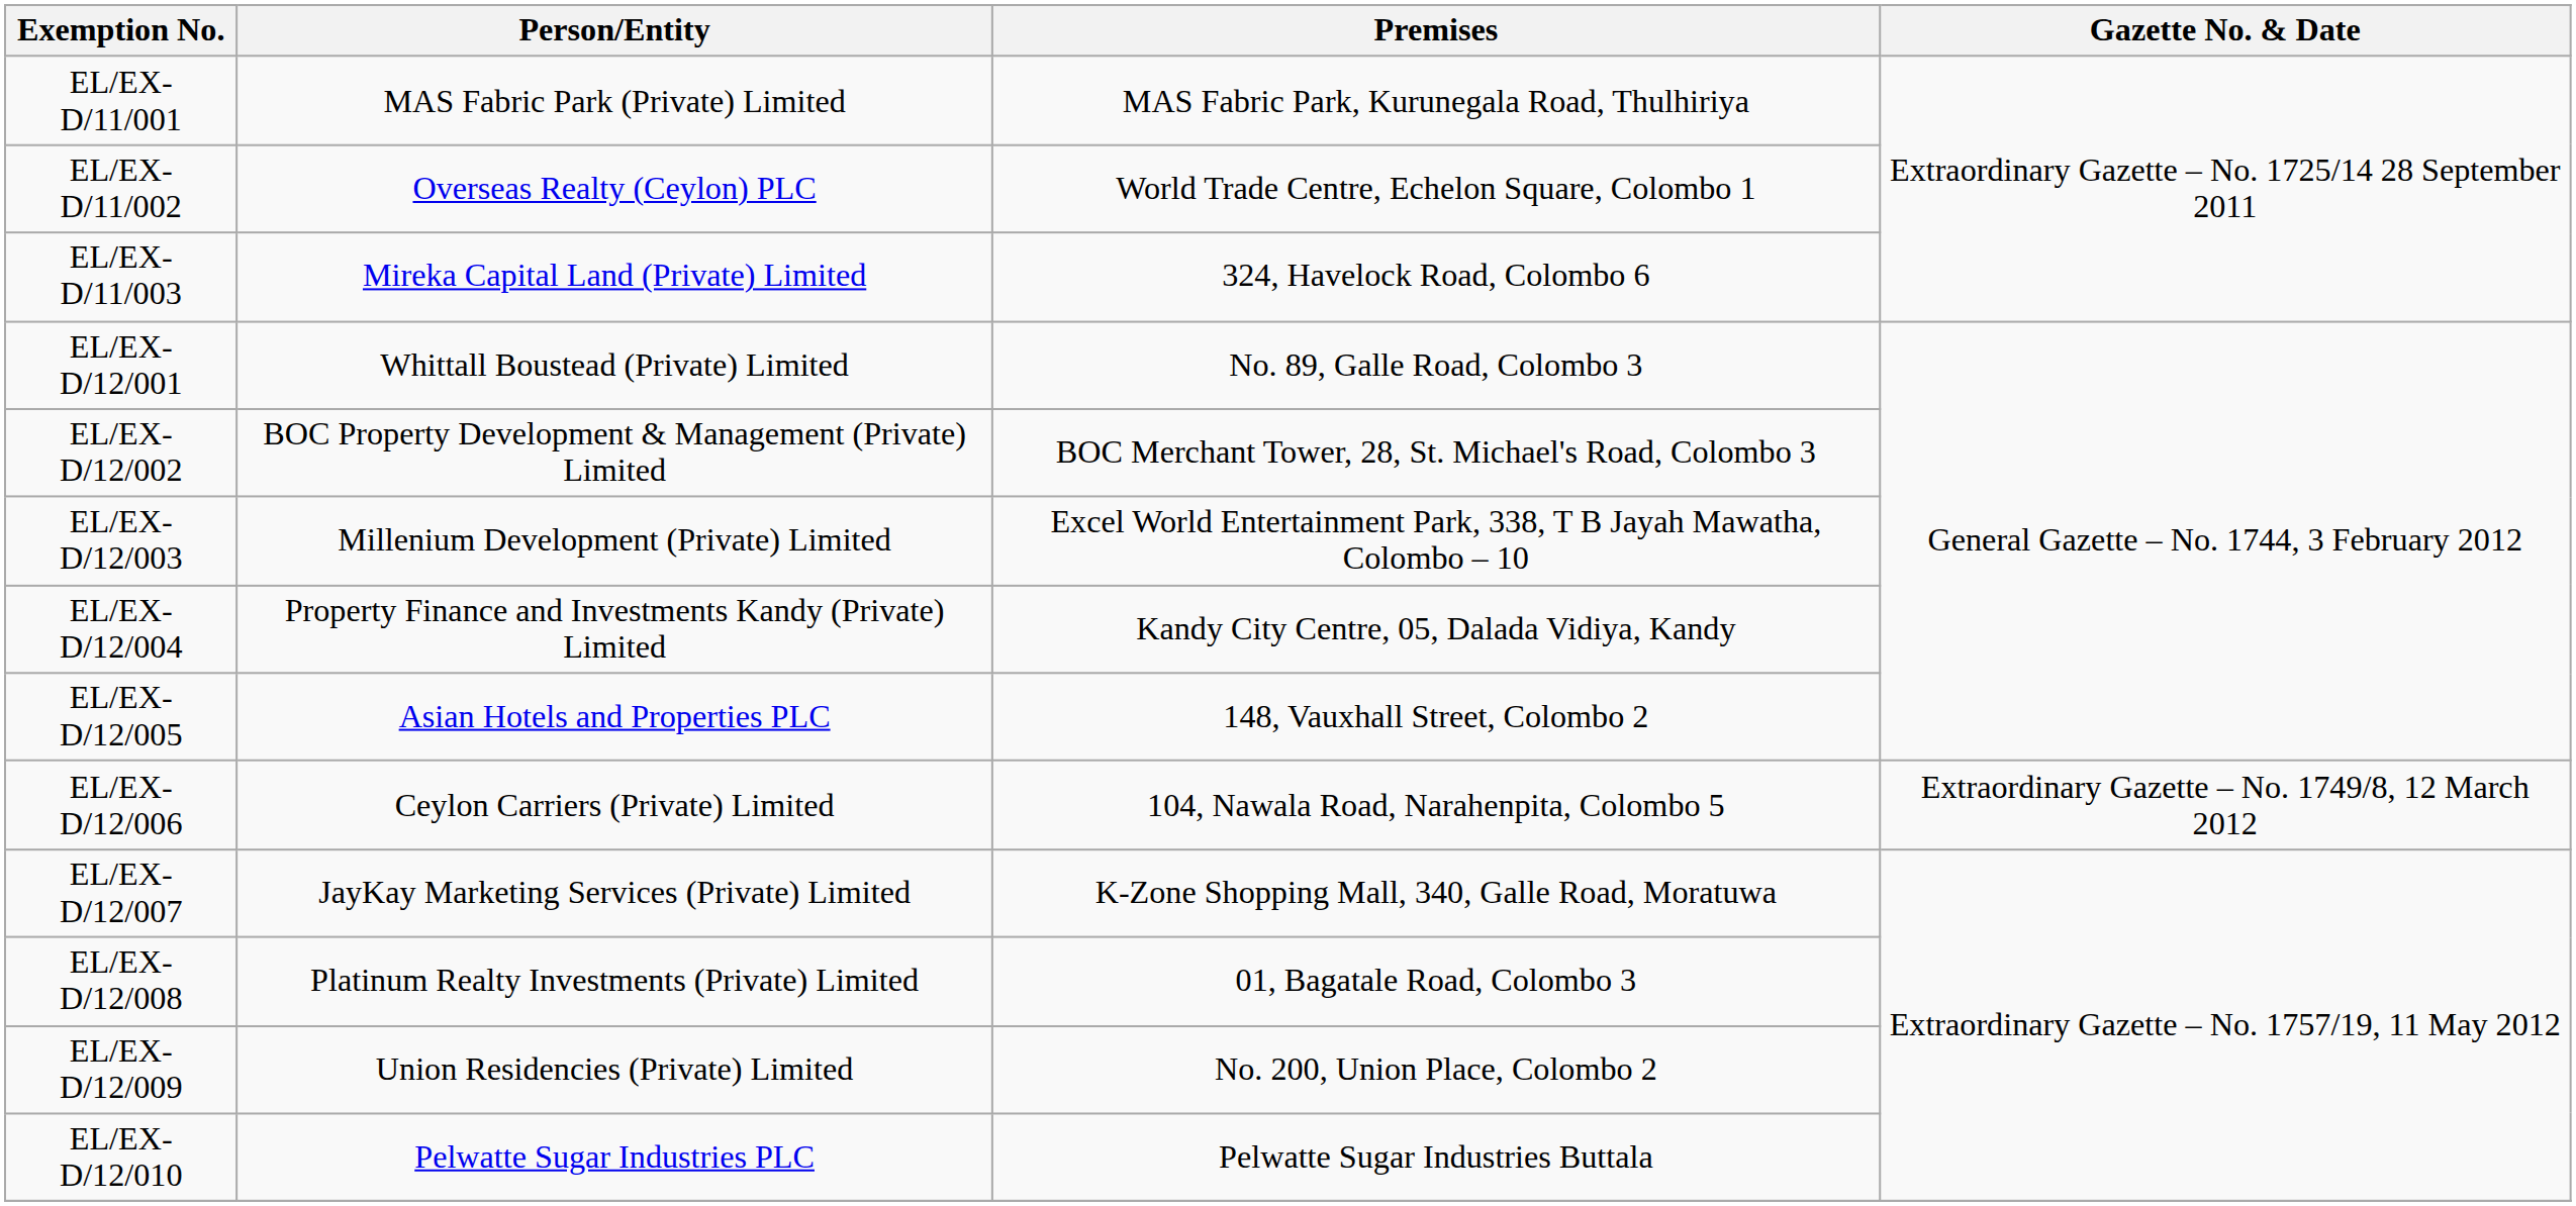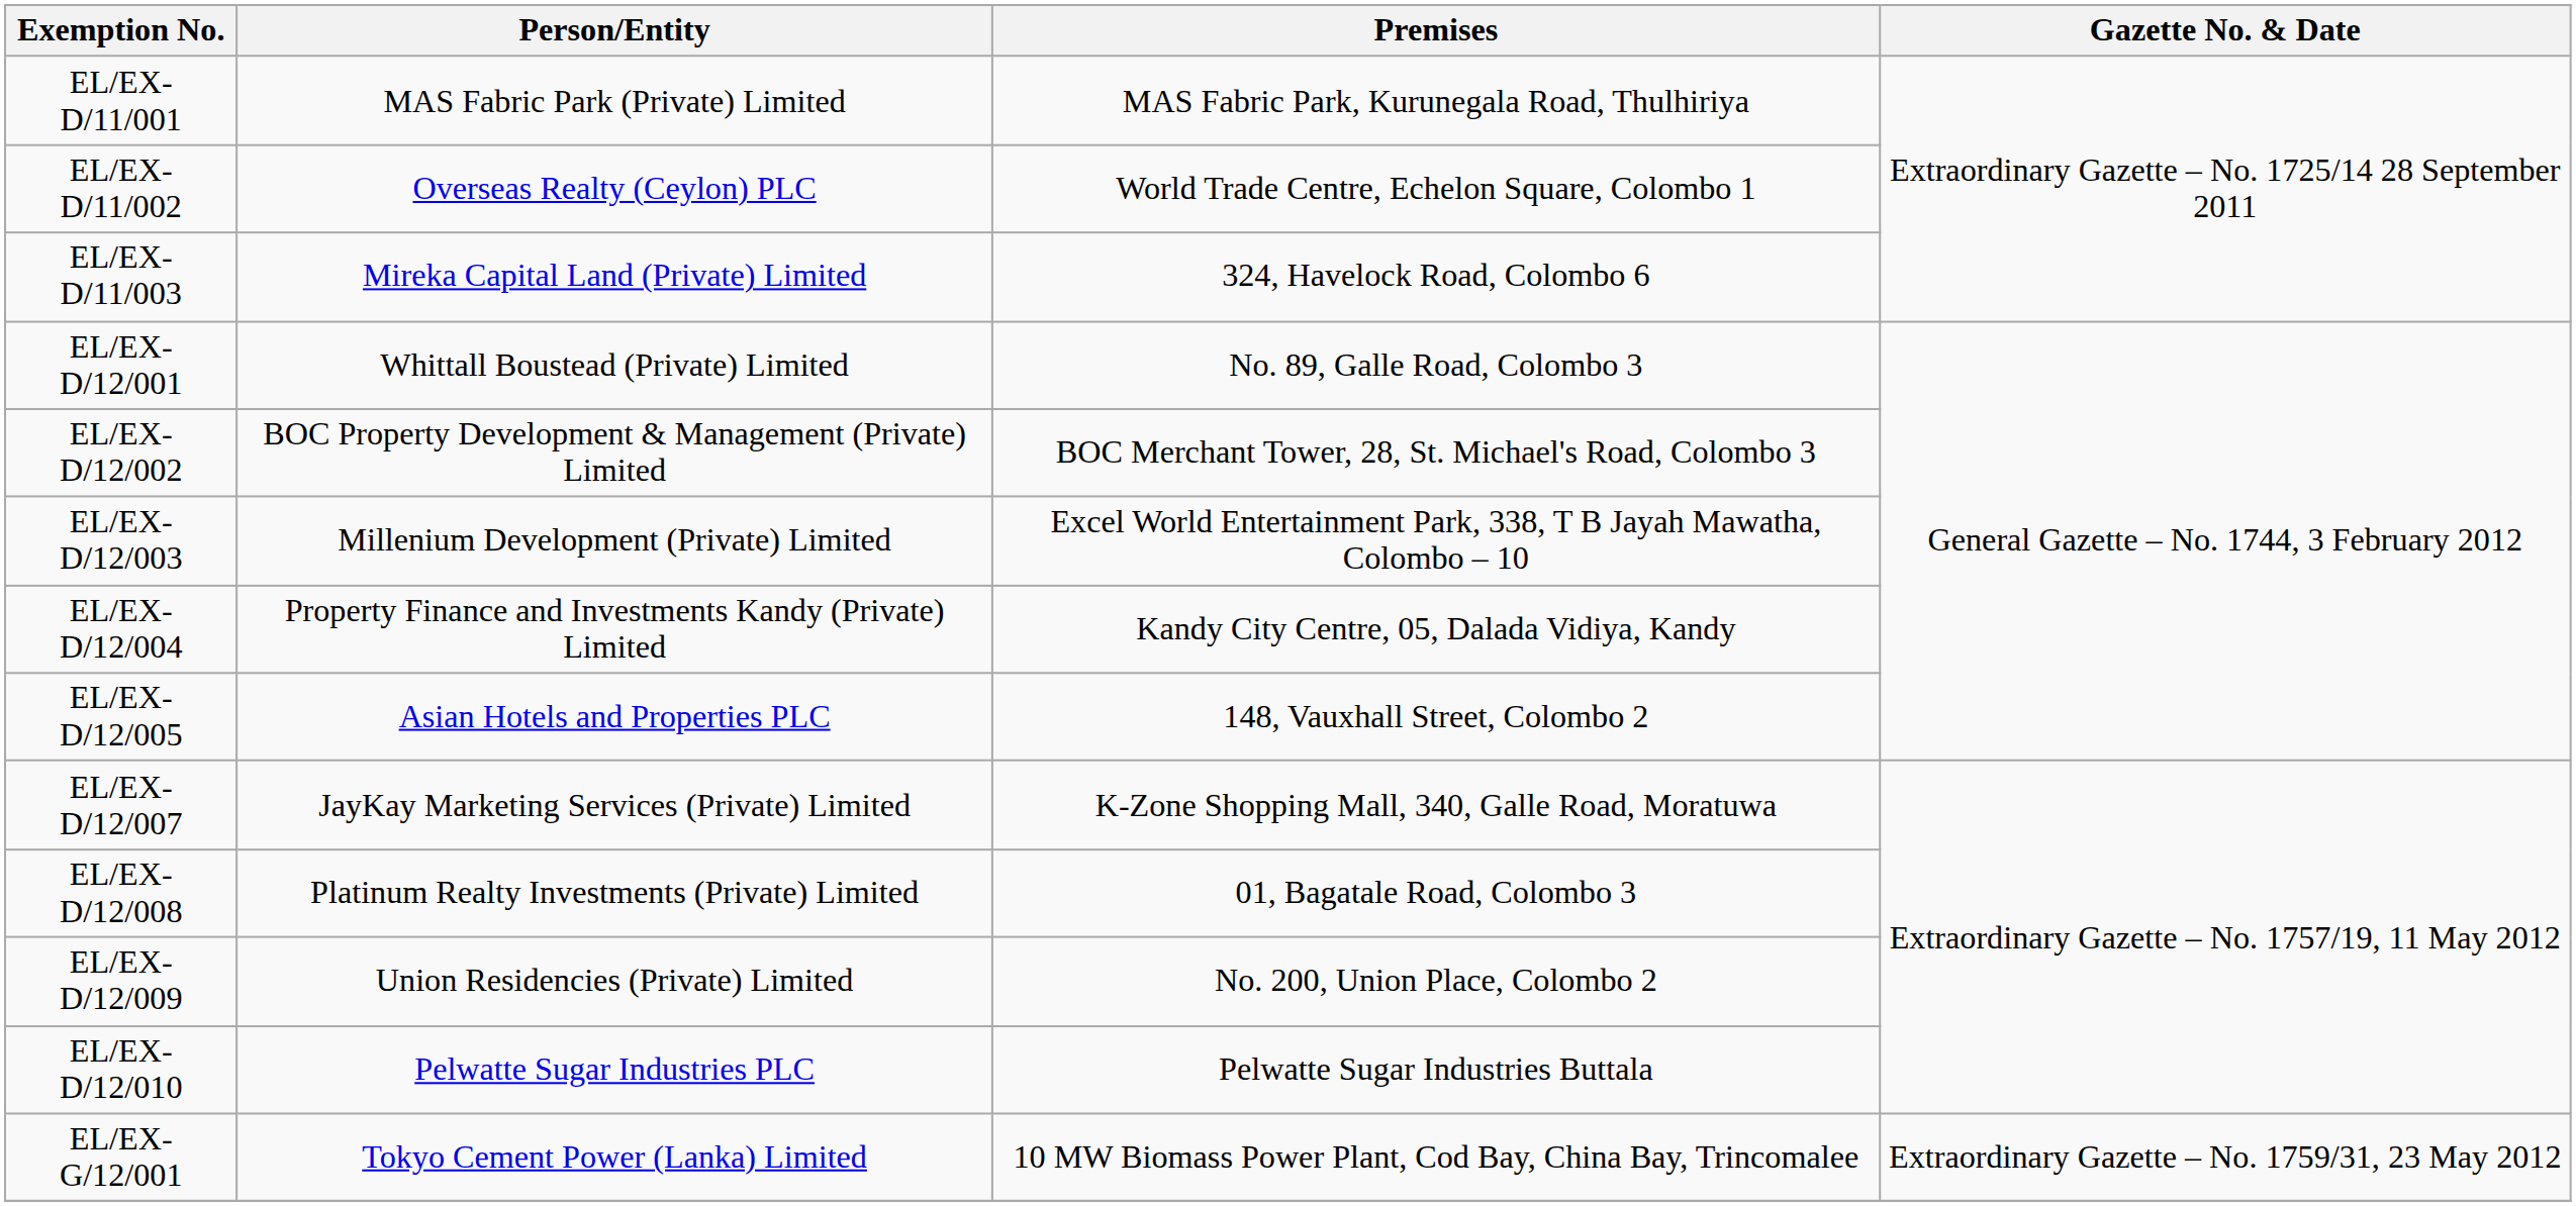- row: EL/EX-D/12/006 | Ceylon Carriers (Private) Limited | 104, Nawala Road, Narahenpita, Colombo 5 | Extraordinary Gazette – No. 1749/8, 12 March 2012
+ row: EL/EX-G/12/001 | Tokyo Cement Power (Lanka) Limited | 10 MW Biomass Power Plant, Cod Bay, China Bay, Trincomalee | Extraordinary Gazette – No. 1759/31, 23 May 2012
